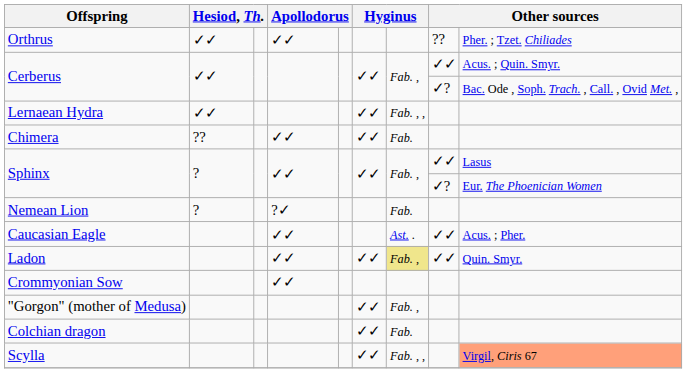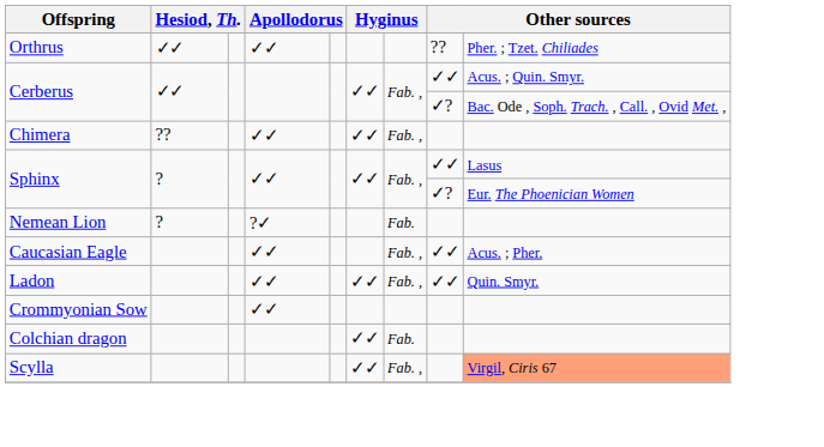- row: Lernaean Hydra | ✓✓ | ✓✓ | Fab. , ,
Chimera | column 7: Fab. -> Fab. ,
Caucasian Eagle | column 7: Ast. . -> Fab. ,
Ladon | column 7: khaki background -> no background
- row: "Gorgon" (mother of Medusa) | ✓✓ | Fab. ,
Scylla | column 7: Fab. , , -> Fab. ,
